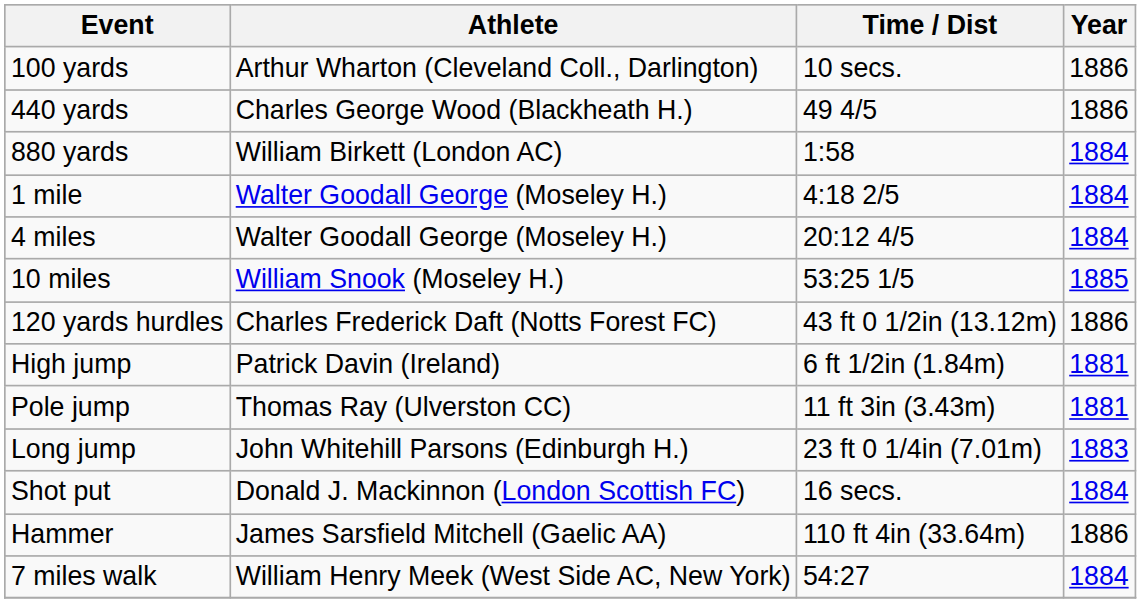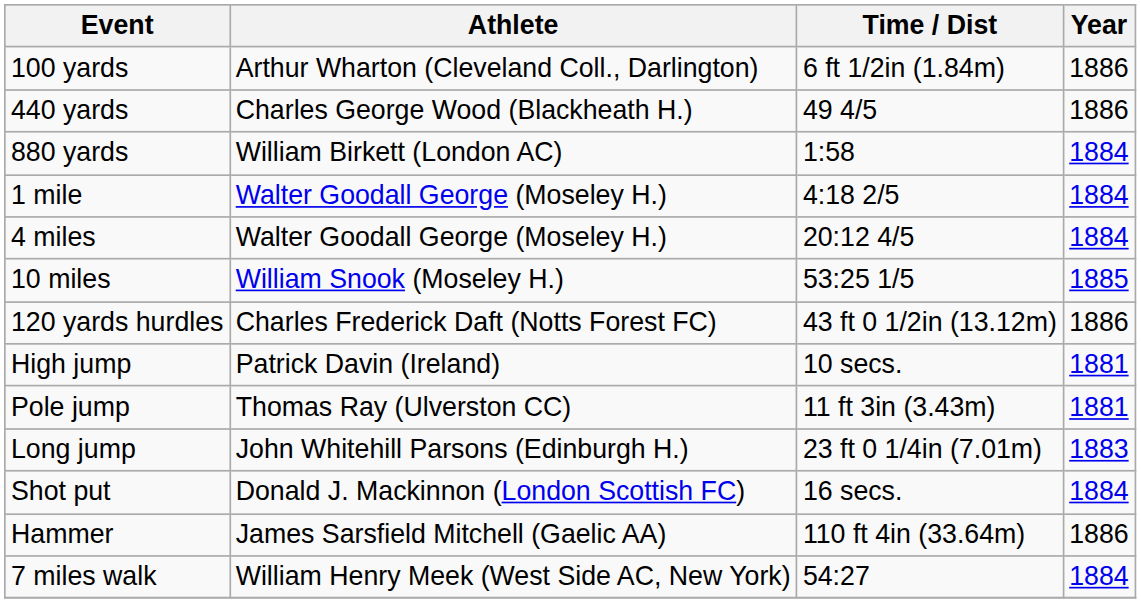100 yards | Time / Dist: 10 secs. -> 6 ft 1/2in (1.84m)
High jump | Time / Dist: 6 ft 1/2in (1.84m) -> 10 secs.
